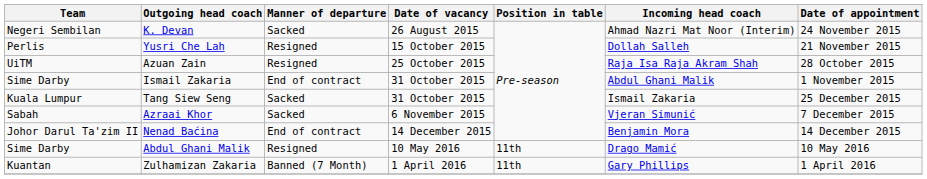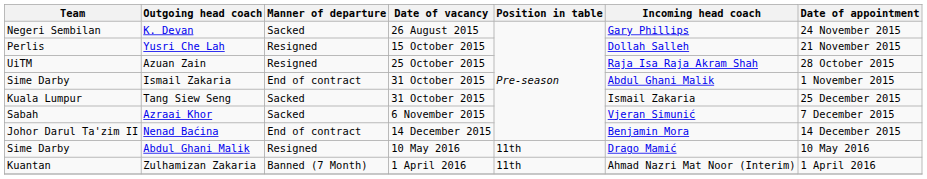K. Devan | Incoming head coach: Ahmad Nazri Mat Noor (Interim) -> Gary Phillips
Zulhamizan Zakaria | Incoming head coach: Gary Phillips -> Ahmad Nazri Mat Noor (Interim)
